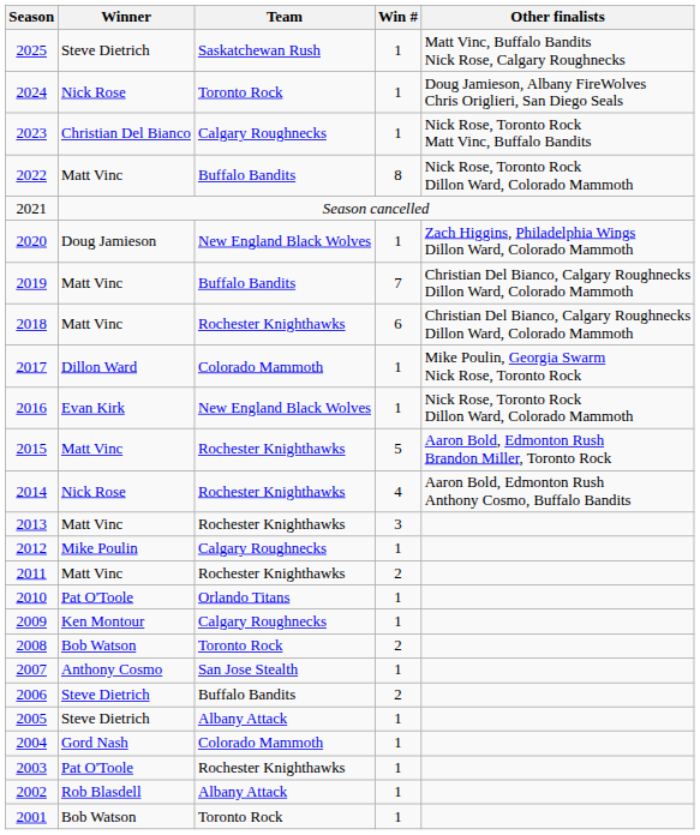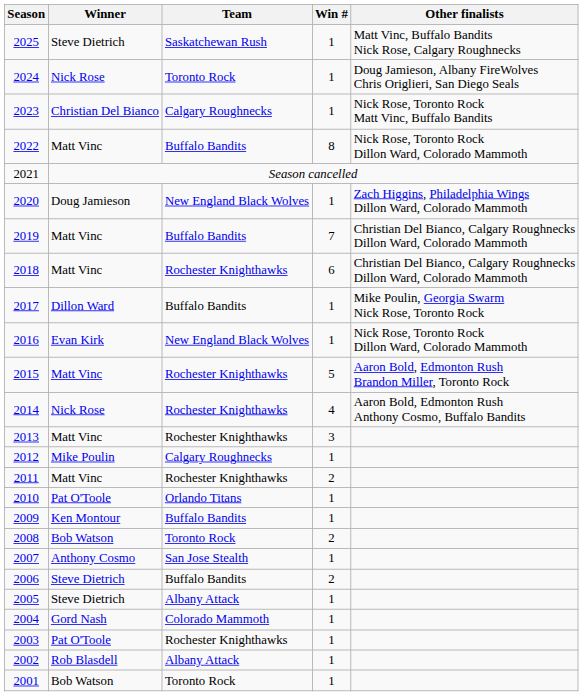2017 | Team: Colorado Mammoth -> Buffalo Bandits
2009 | Team: Calgary Roughnecks -> Buffalo Bandits
